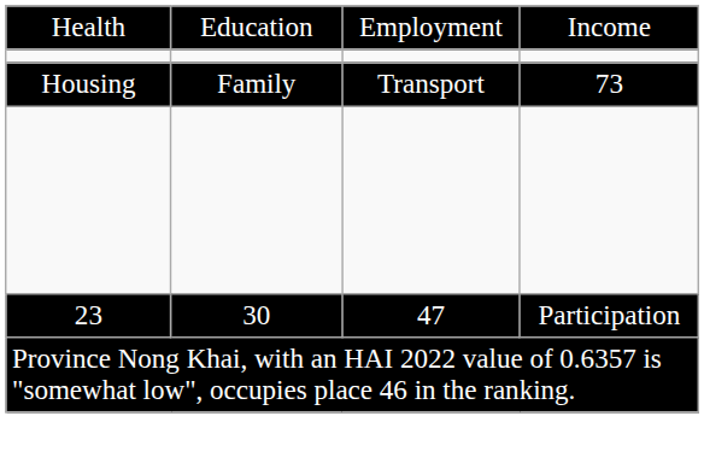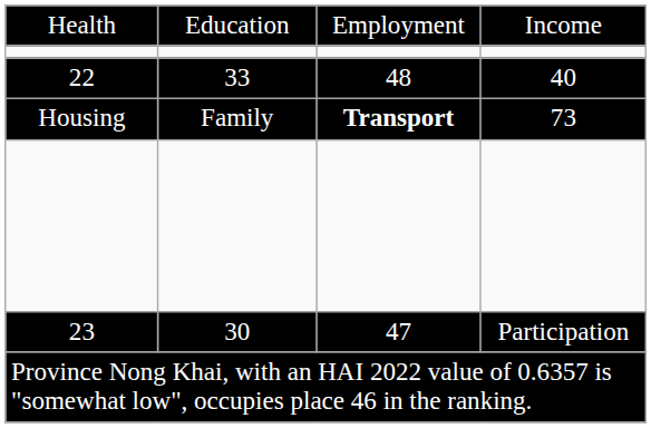+ row: 22 | 33 | 48 | 40
Housing | column 3: normal -> bold
